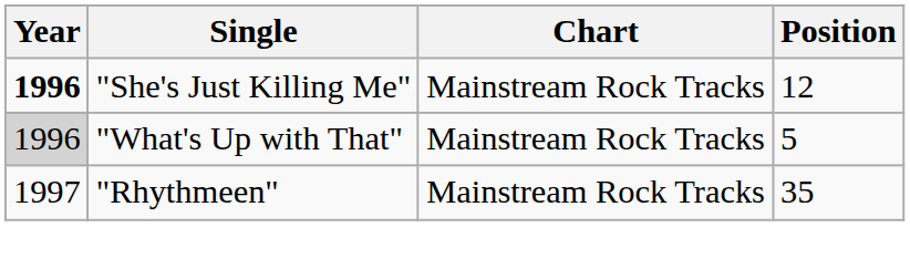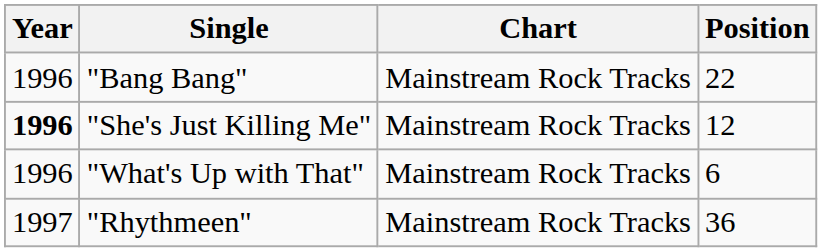+ row: 1996 | "Bang Bang" | Mainstream Rock Tracks | 22
"What's Up with That" | Year: lightgrey background -> no background
"What's Up with That" | Position: 5 -> 6
"Rhythmeen" | Position: 35 -> 36
